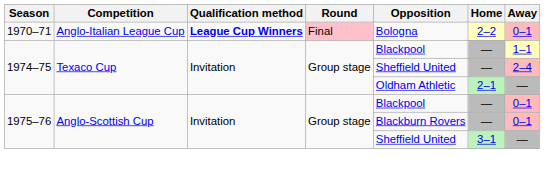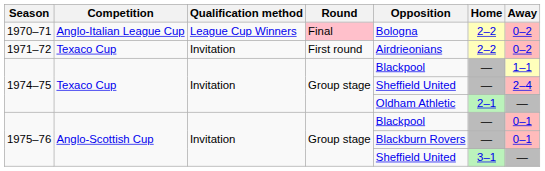1970–71 | Qualification method: bold -> normal
1970–71 | Away: 0–1 -> 0–2
+ row: 1971–72 | Texaco Cup | Invitation | First round | Airdrieonians | 2–2 | 0–2
